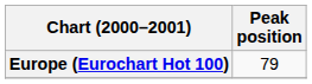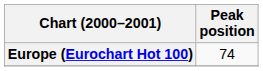Europe (Eurochart Hot 100) | Peak position: 79 -> 74
